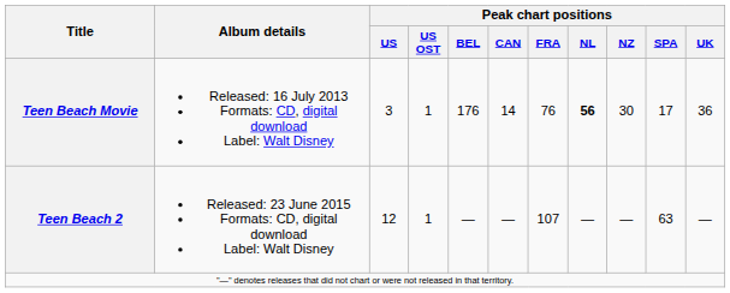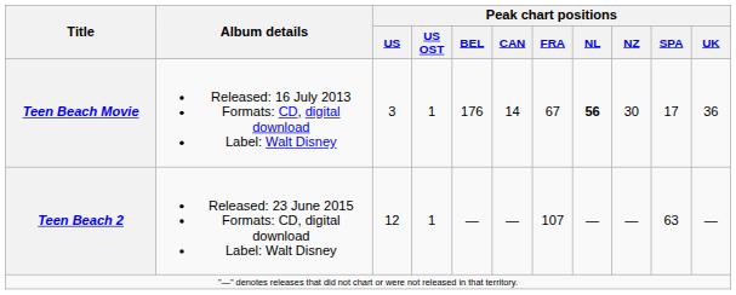Teen Beach Movie | Peak chart positions / FRA: 76 -> 67
